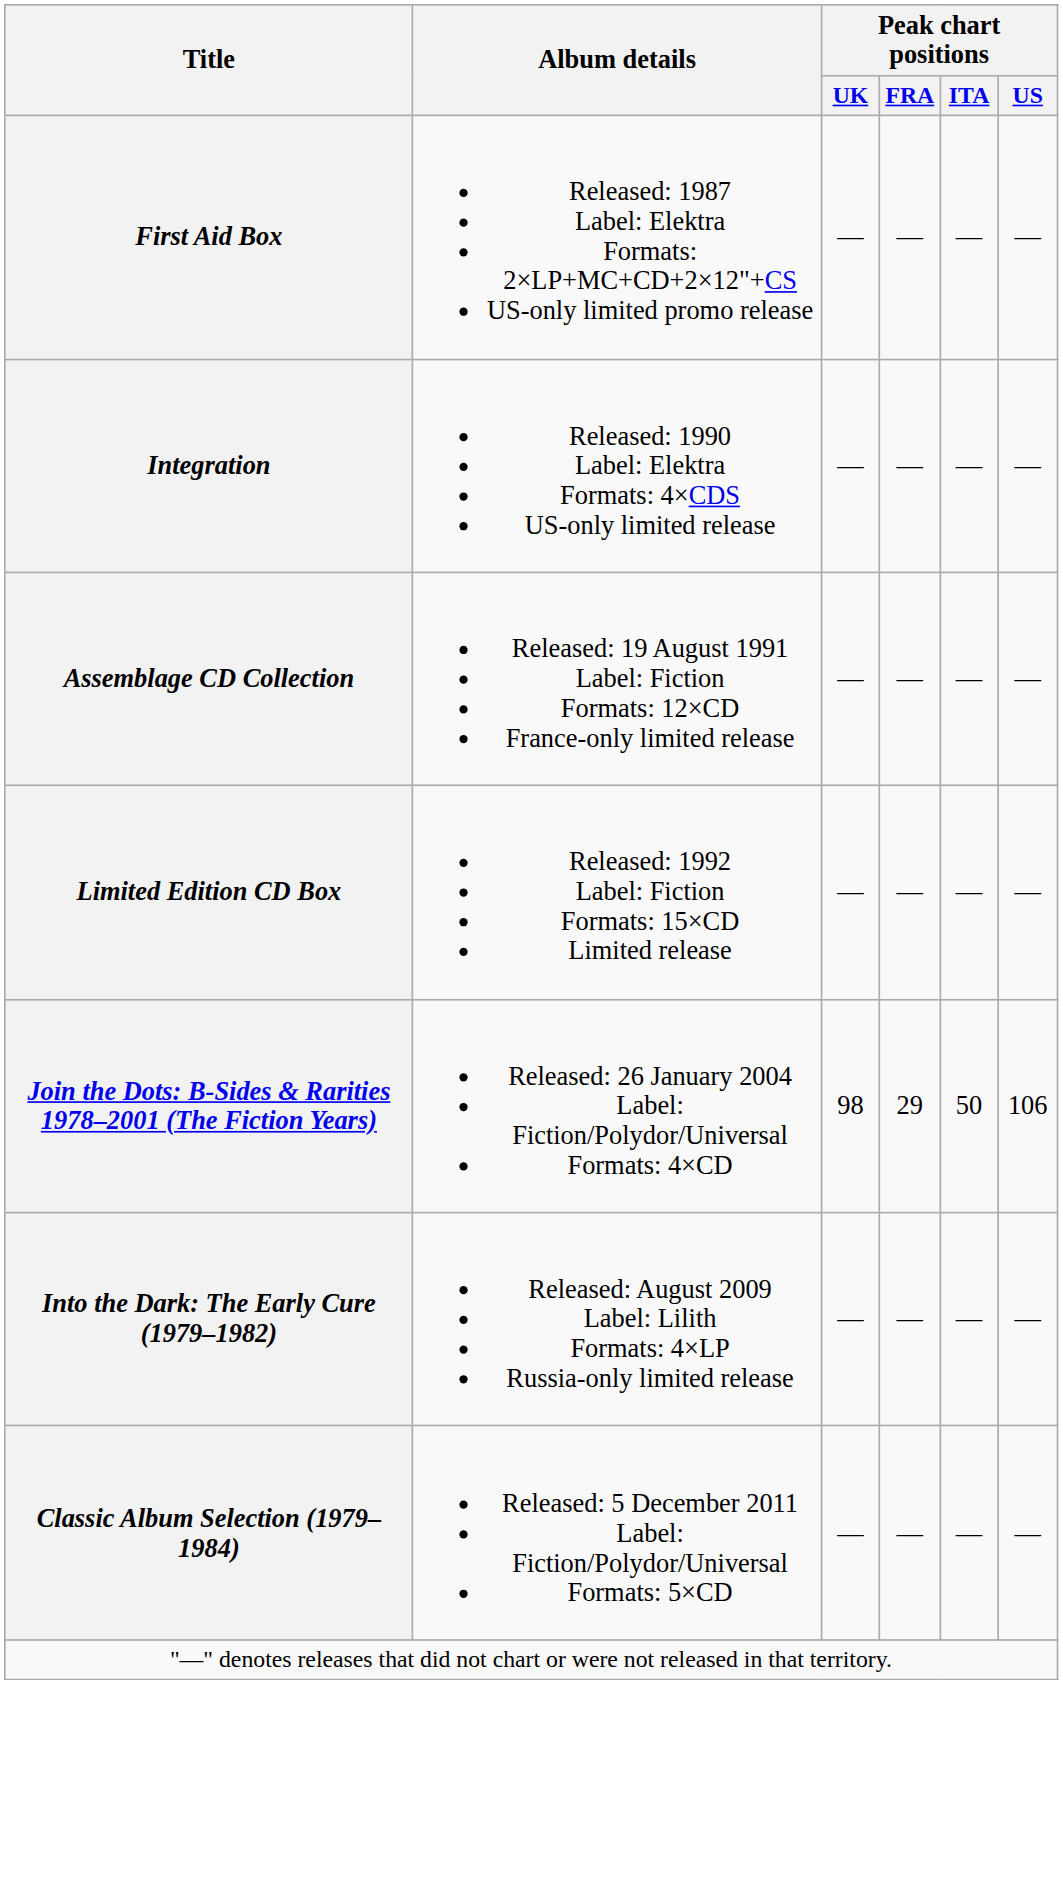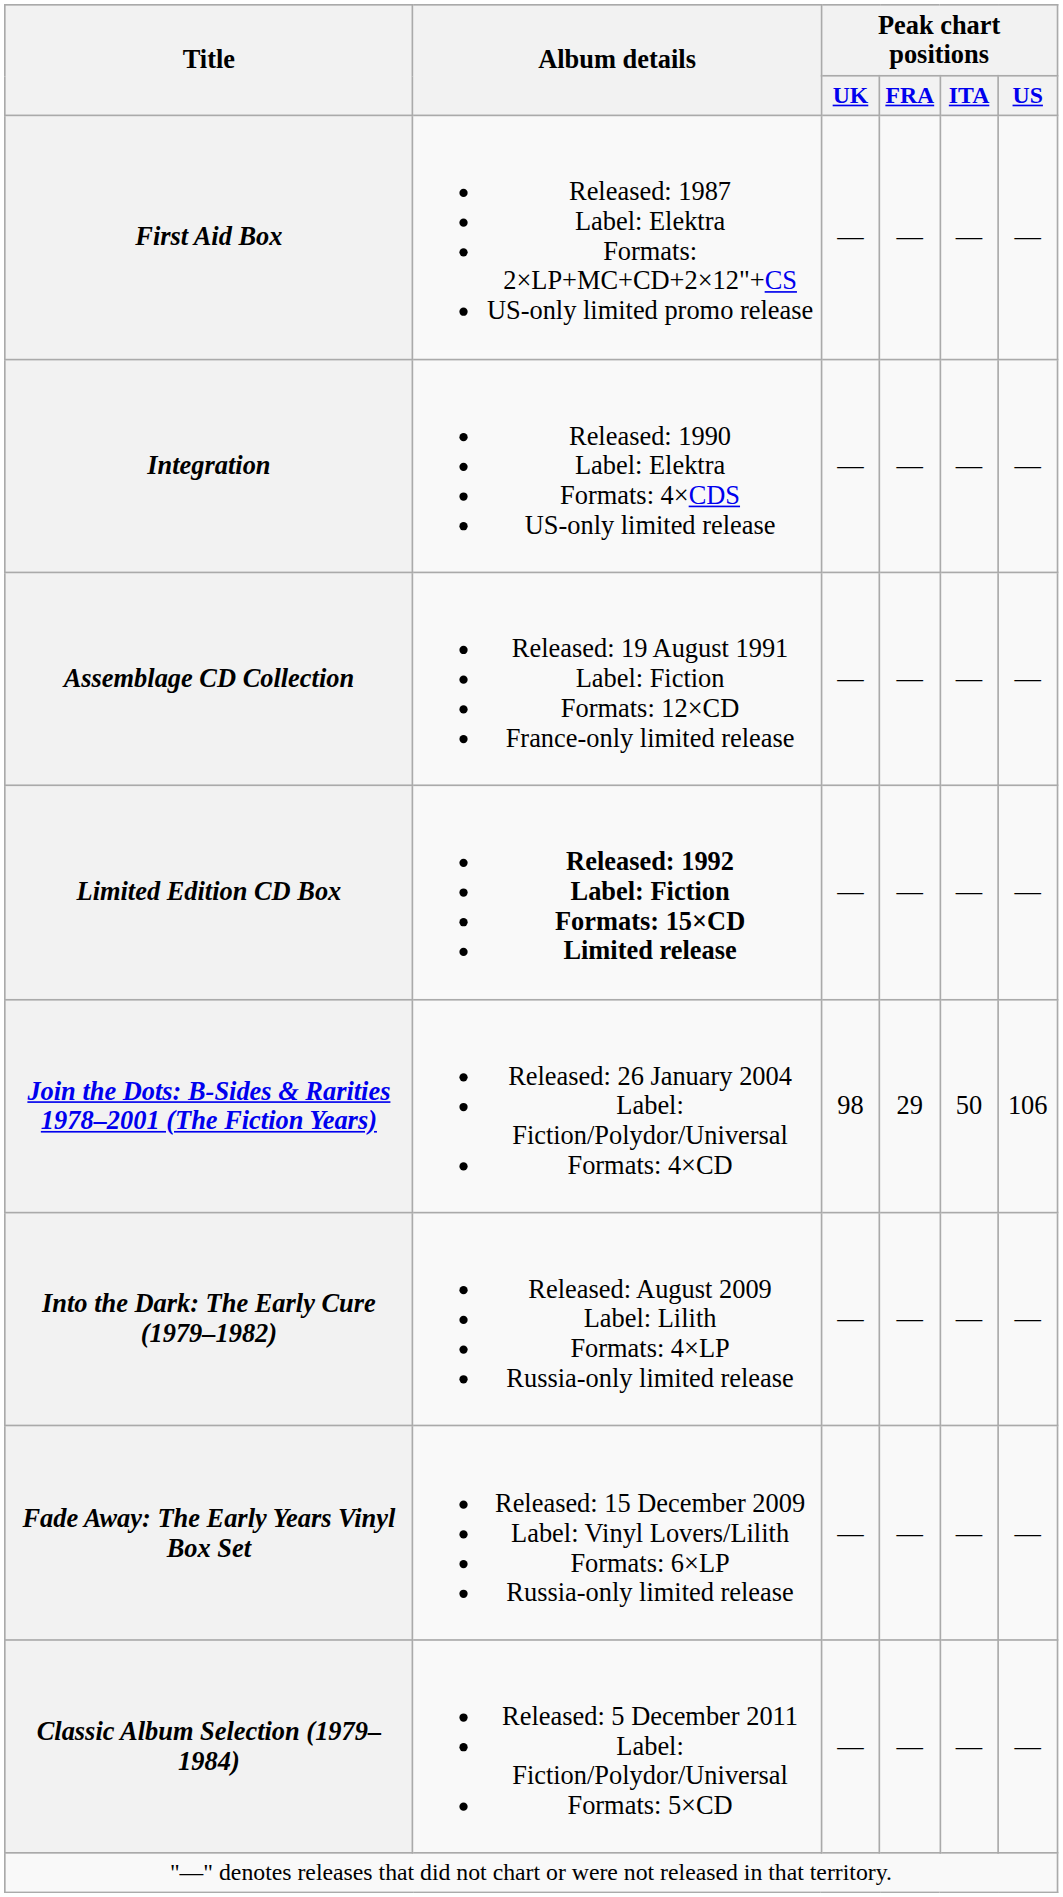Limited Edition CD Box | Album details: normal -> bold
+ row: Fade Away: The Early Years Vinyl Box Set | Released: 15 December 2009 Label: Vinyl Lovers/Lilith Formats: 6×LP Russia-only limited release | — | — | — | —
